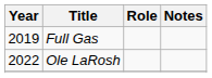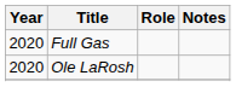Full Gas | Year: 2019 -> 2020
Ole LaRosh | Year: 2022 -> 2020
